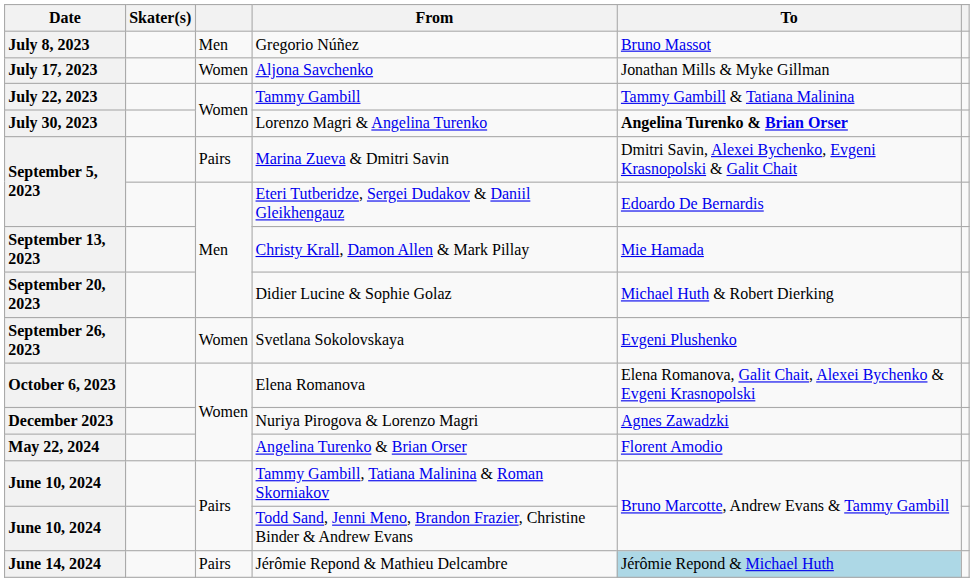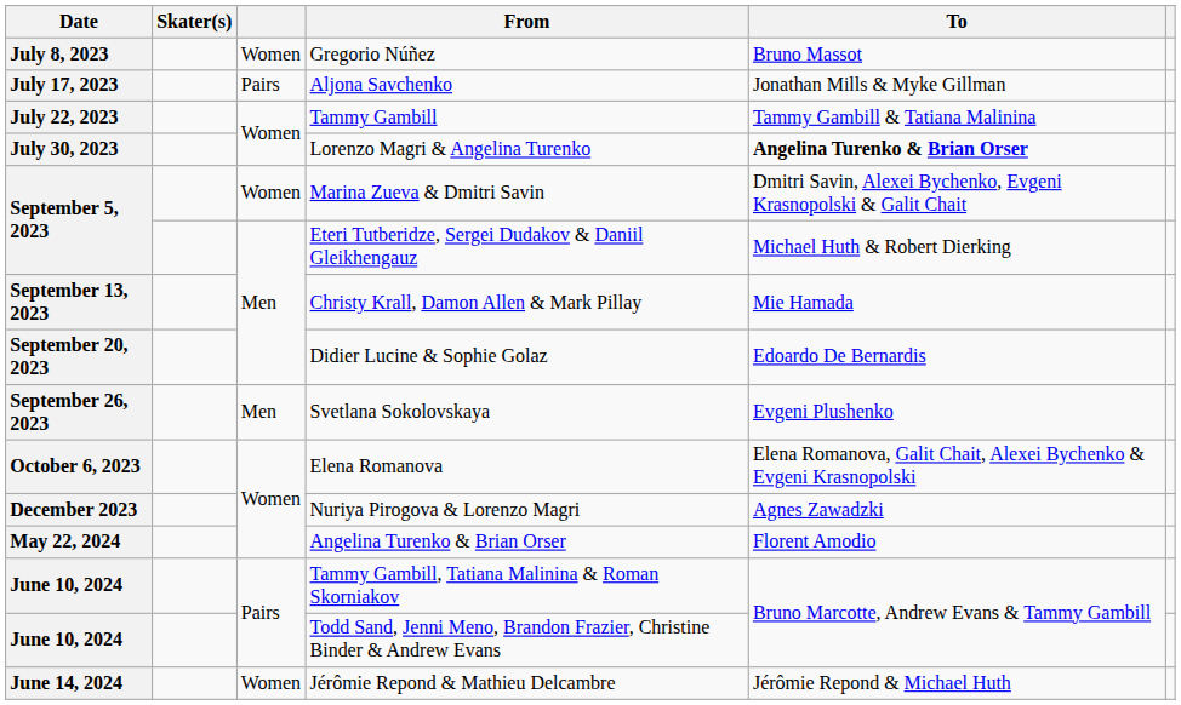Gregorio Núñez | column 3: Men -> Women
Aljona Savchenko | column 3: Women -> Pairs
Marina Zueva & Dmitri Savin | column 3: Pairs -> Women
Eteri Tutberidze, Sergei Dudakov & Daniil Gleikhengauz | To: Edoardo De Bernardis -> Michael Huth & Robert Dierking
Didier Lucine & Sophie Golaz | To: Michael Huth & Robert Dierking -> Edoardo De Bernardis
Svetlana Sokolovskaya | column 3: Women -> Men
Jérômie Repond & Mathieu Delcambre | column 3: Pairs -> Women
Jérômie Repond & Mathieu Delcambre | To: lightblue background -> no background
